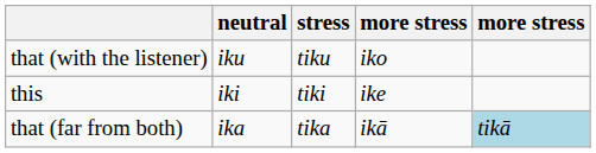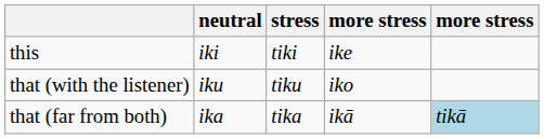rows swapped: this <-> that (with the listener)
